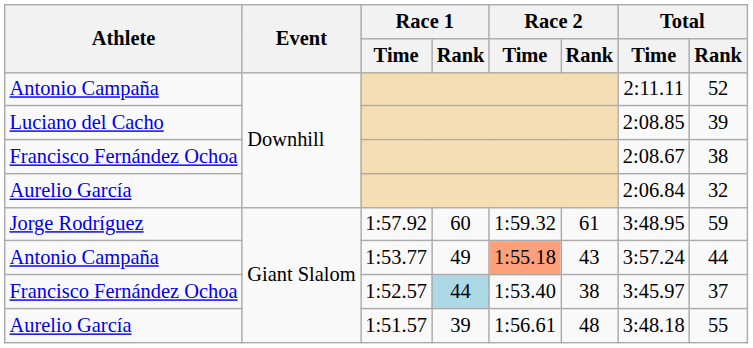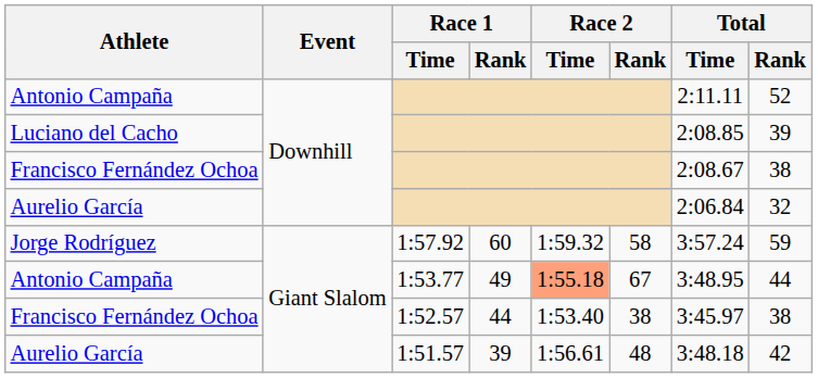Jorge Rodríguez | Race 2 / Rank: 61 -> 58
Jorge Rodríguez | Total / Time: 3:48.95 -> 3:57.24
Antonio Campaña / 1:53.77 | Race 2 / Rank: 43 -> 67
Antonio Campaña / 1:53.77 | Total / Time: 3:57.24 -> 3:48.95
Francisco Fernández Ochoa / 1:52.57 | Race 1 / Rank: lightblue background -> no background
Francisco Fernández Ochoa / 1:52.57 | Total / Rank: 37 -> 38
Aurelio García / 1:51.57 | Total / Rank: 55 -> 42
